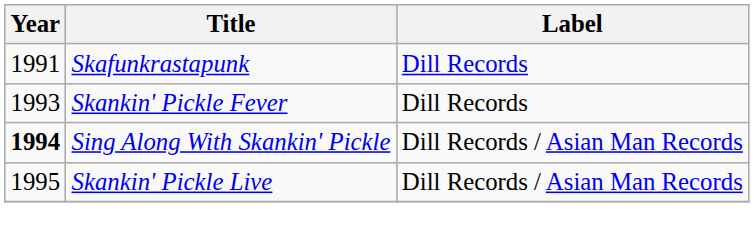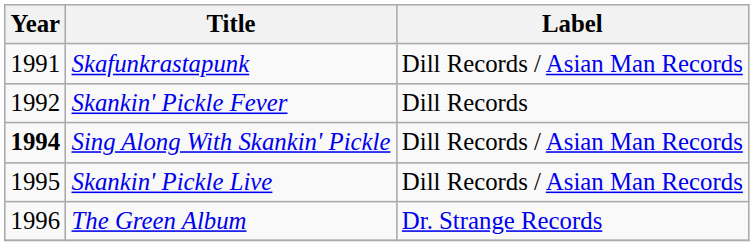Skafunkrastapunk | Label: Dill Records -> Dill Records / Asian Man Records
Skankin' Pickle Fever | Year: 1993 -> 1992
+ row: 1996 | The Green Album | Dr. Strange Records
